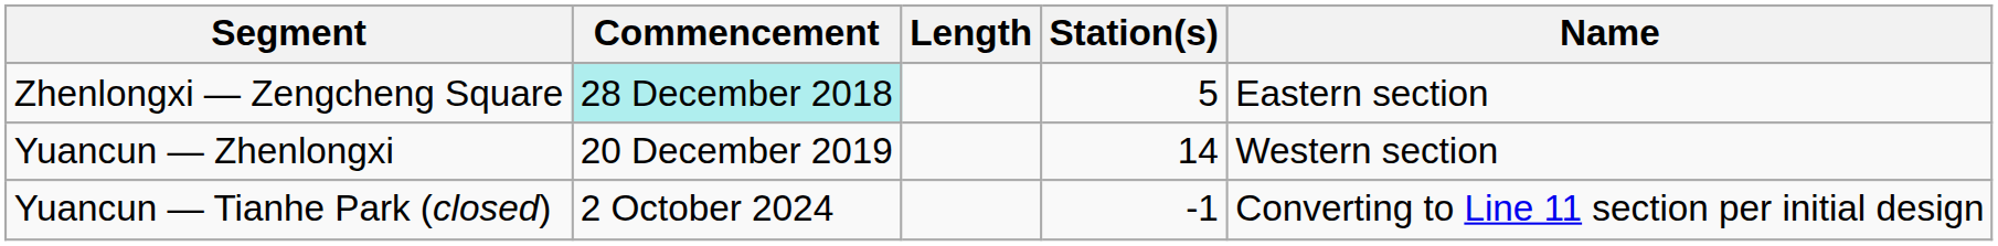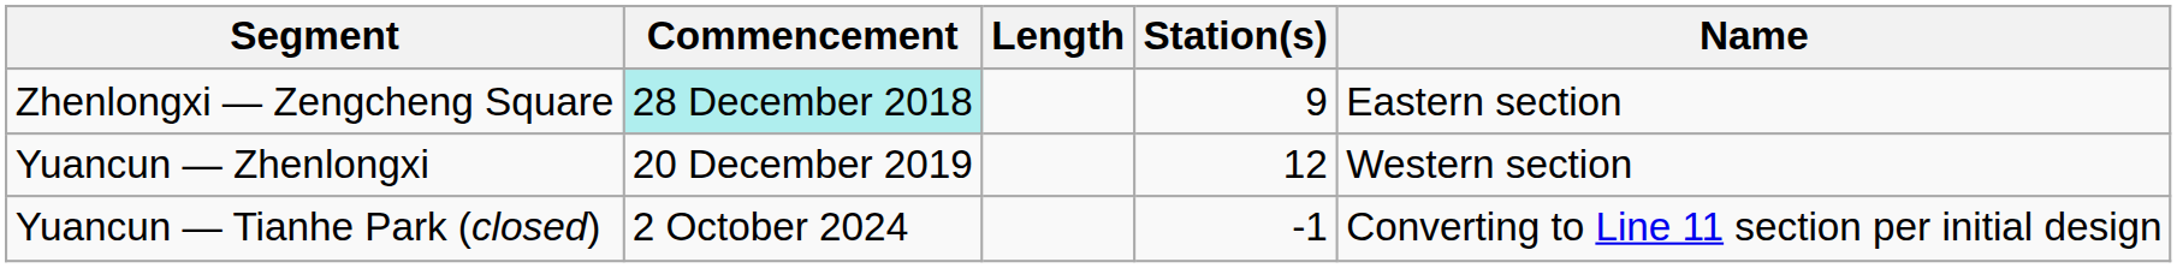Zhenlongxi — Zengcheng Square | Station(s): 5 -> 9
Yuancun — Zhenlongxi | Station(s): 14 -> 12
